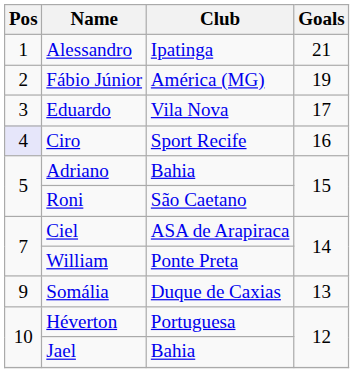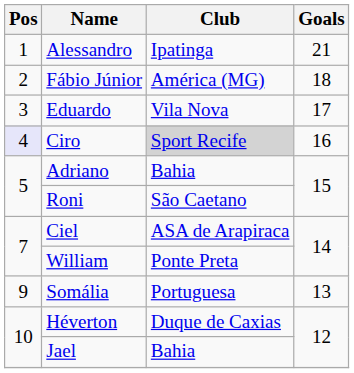Fábio Júnior | Goals: 19 -> 18
Ciro | Club: no background -> lightgrey background
Somália | Club: Duque de Caxias -> Portuguesa
Héverton | Club: Portuguesa -> Duque de Caxias
